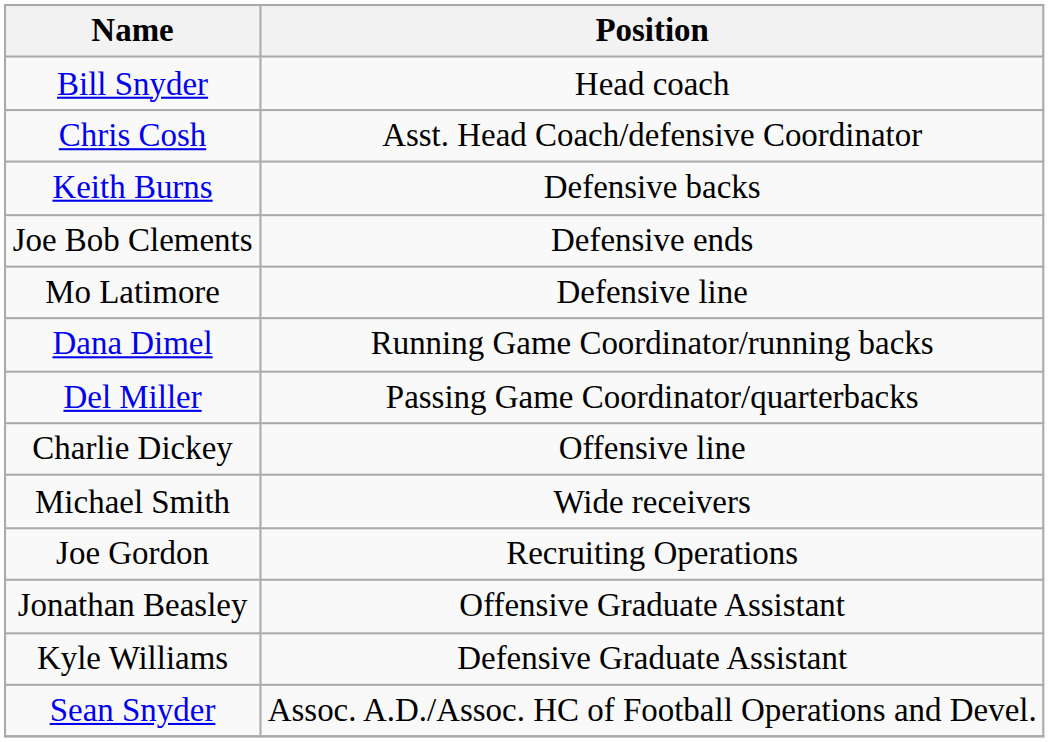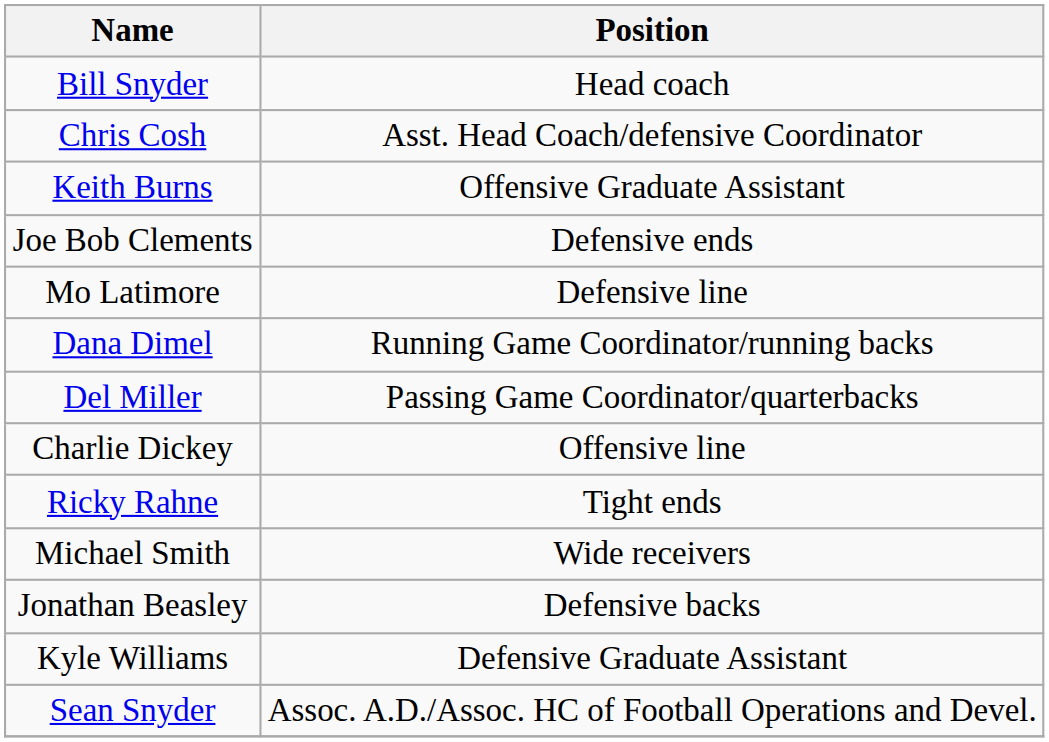Keith Burns | Position: Defensive backs -> Offensive Graduate Assistant
+ row: Ricky Rahne | Tight ends
- row: Joe Gordon | Recruiting Operations
Jonathan Beasley | Position: Offensive Graduate Assistant -> Defensive backs
